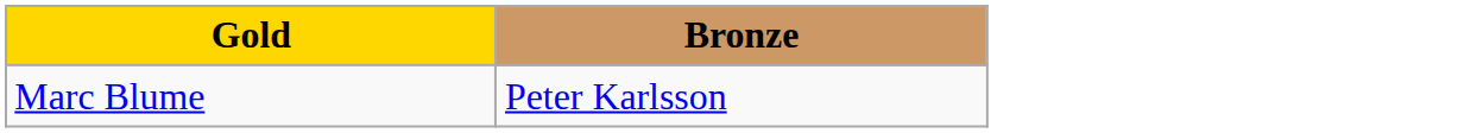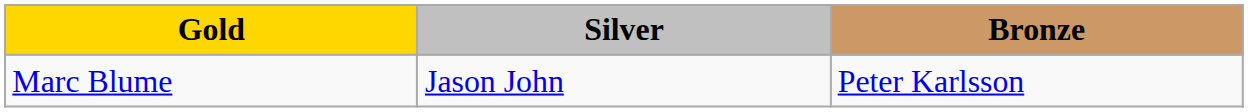+ column: Silver | Jason John
